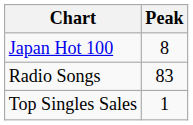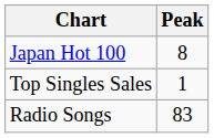rows swapped: Radio Songs <-> Top Singles Sales
